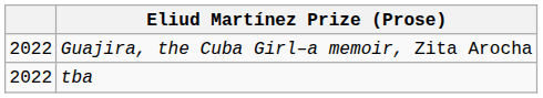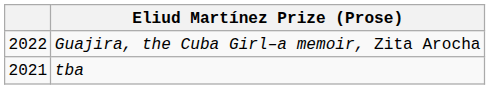tba | column 1: 2022 -> 2021
